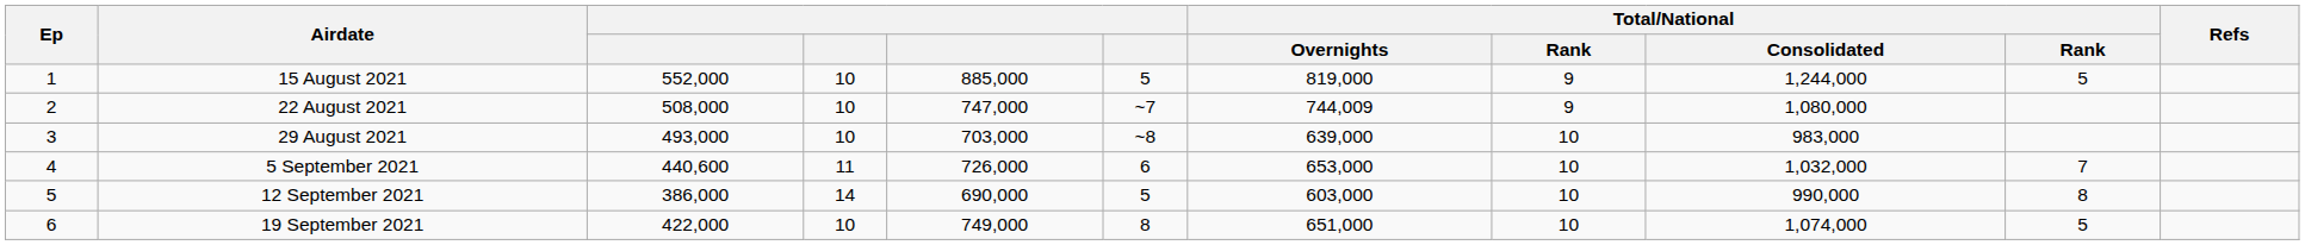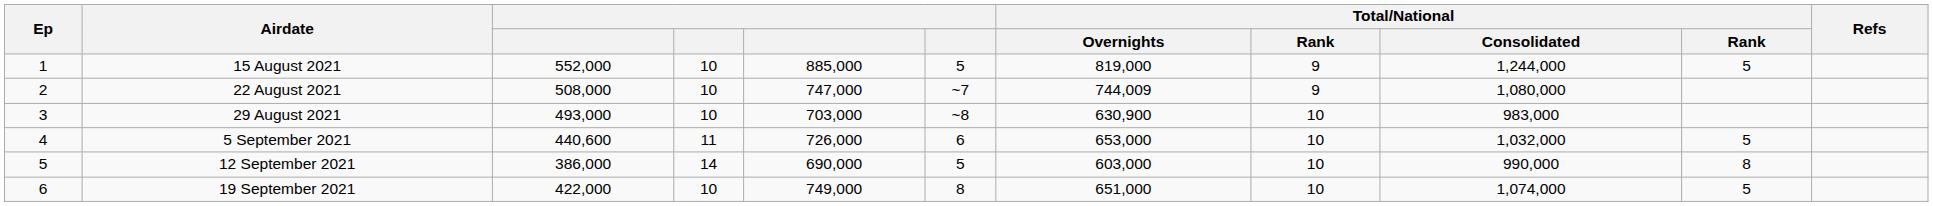29 August 2021 | Total/National / Overnights: 639,000 -> 630,900
5 September 2021 | column 10: 7 -> 5
